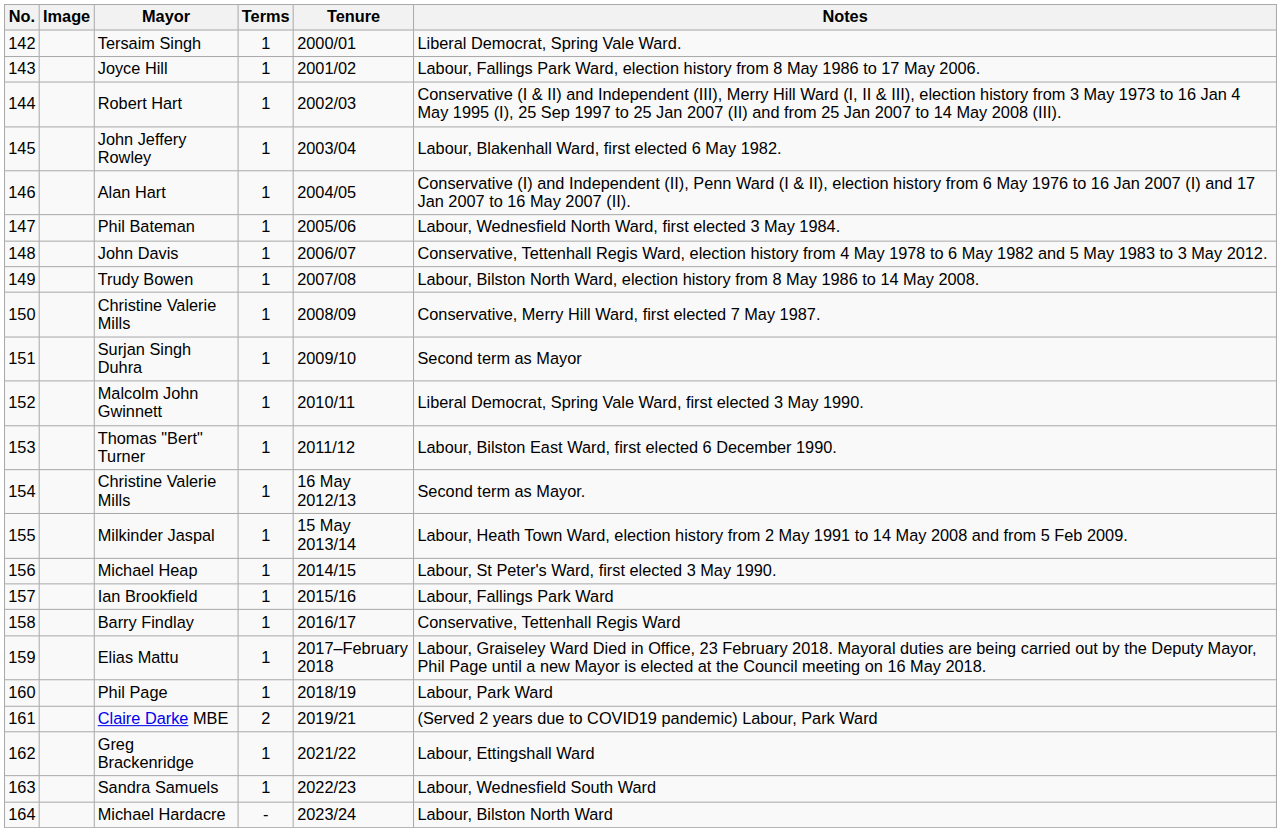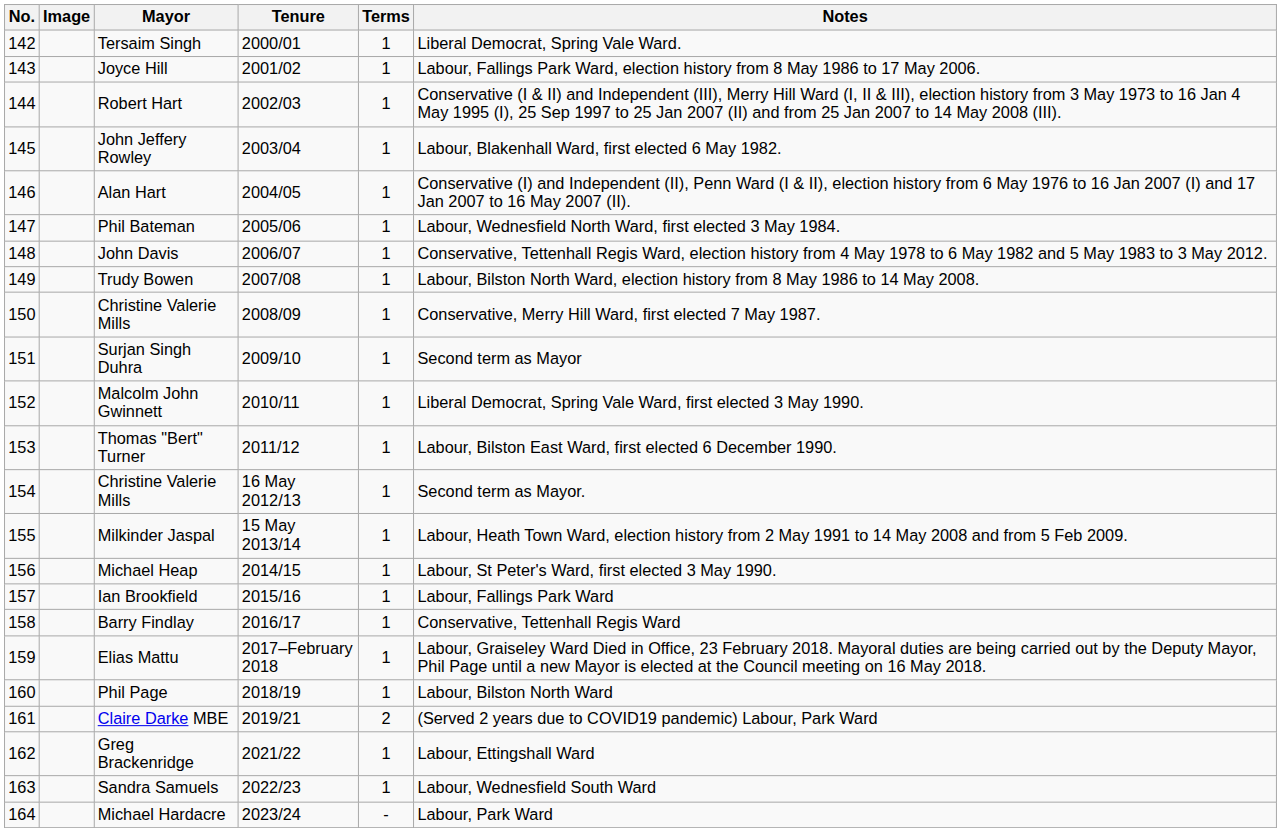columns swapped: Tenure <-> Terms
Phil Page | Notes: Labour, Park Ward -> Labour, Bilston North Ward
Michael Hardacre | Notes: Labour, Bilston North Ward -> Labour, Park Ward
